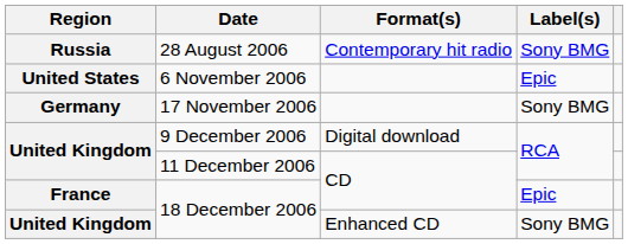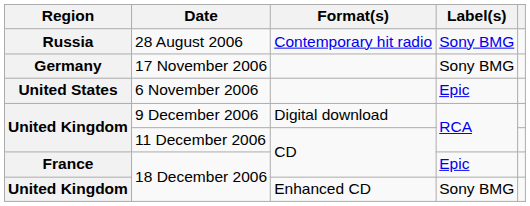rows swapped: 6 November 2006 <-> 17 November 2006
